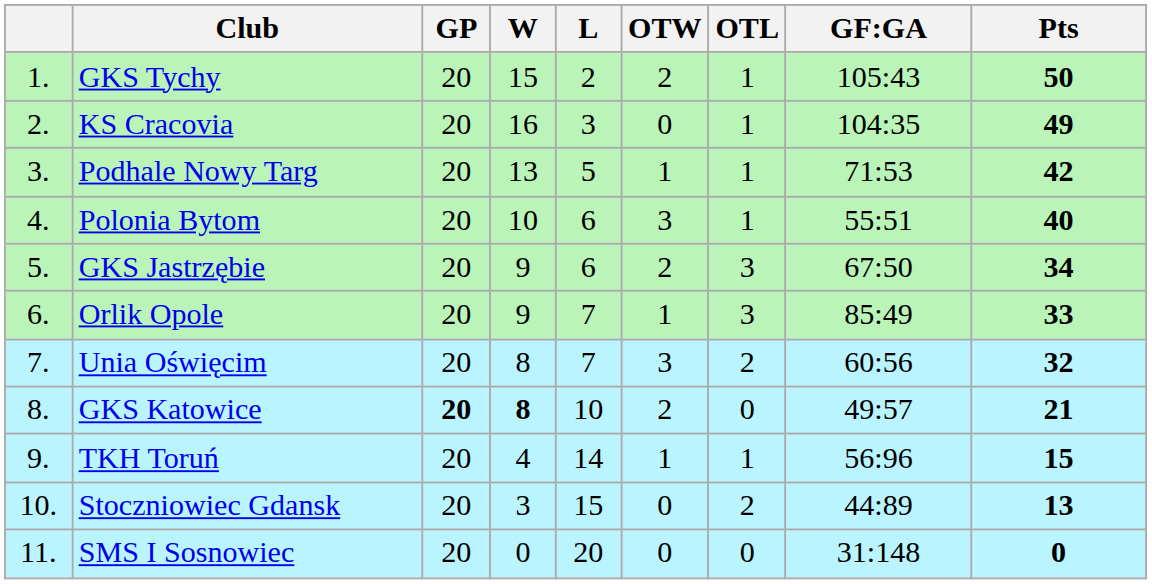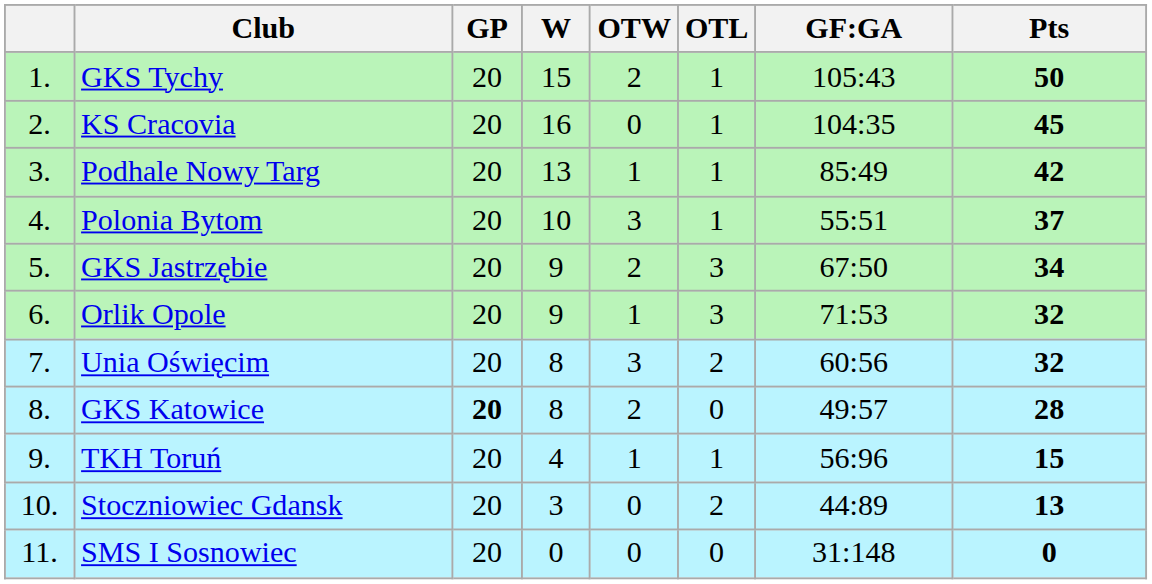- column: L | 2 | 3 | 5 | 6 | 6 | 7 | 7 | 10 | 14 | 15 | 20
KS Cracovia | Pts: 49 -> 45
Podhale Nowy Targ | GF:GA: 71:53 -> 85:49
Polonia Bytom | Pts: 40 -> 37
Orlik Opole | GF:GA: 85:49 -> 71:53
Orlik Opole | Pts: 33 -> 32
GKS Katowice | W: bold -> normal
GKS Katowice | Pts: 21 -> 28
